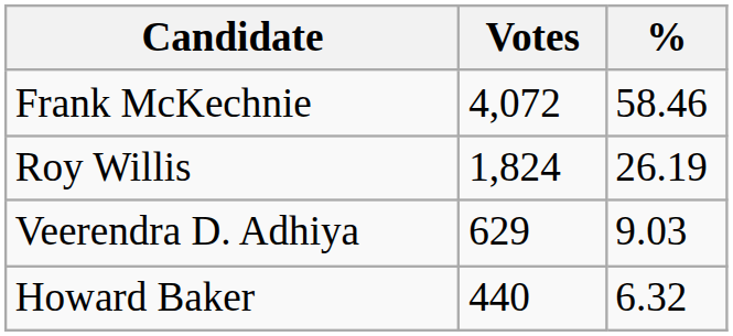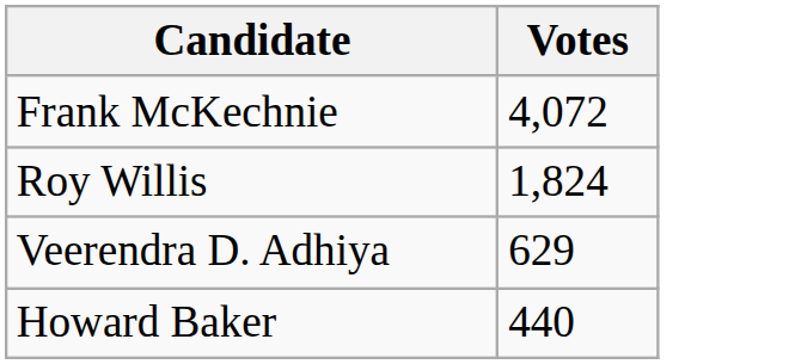- column: % | 58.46 | 26.19 | 9.03 | 6.32
